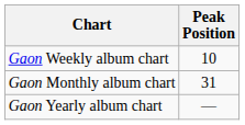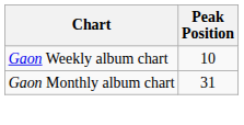- row: Gaon Yearly album chart | —
